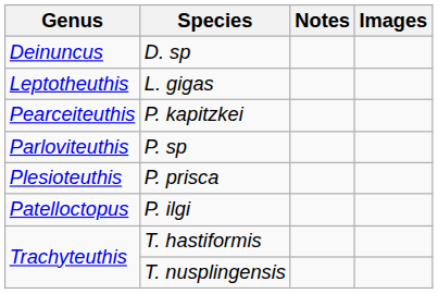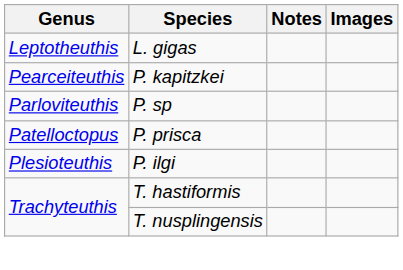- row: Deinuncus | D. sp
P. prisca | Genus: Plesioteuthis -> Patelloctopus
P. ilgi | Genus: Patelloctopus -> Plesioteuthis
